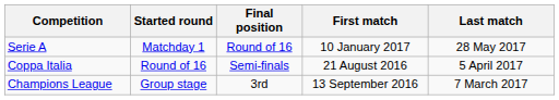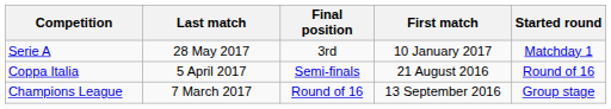columns swapped: Started round <-> Last match
Serie A | Final position: Round of 16 -> 3rd
Champions League | Final position: 3rd -> Round of 16
